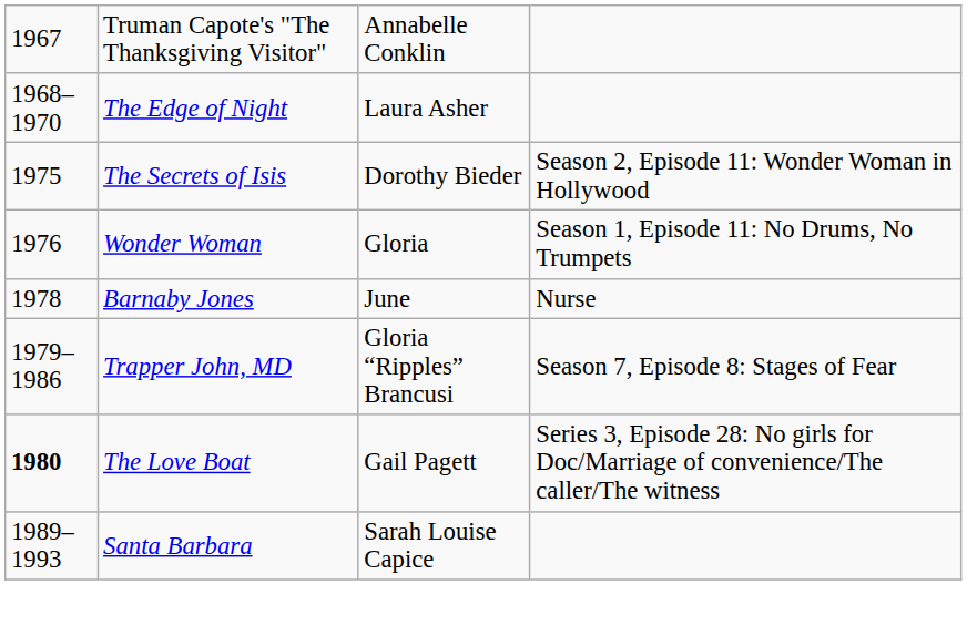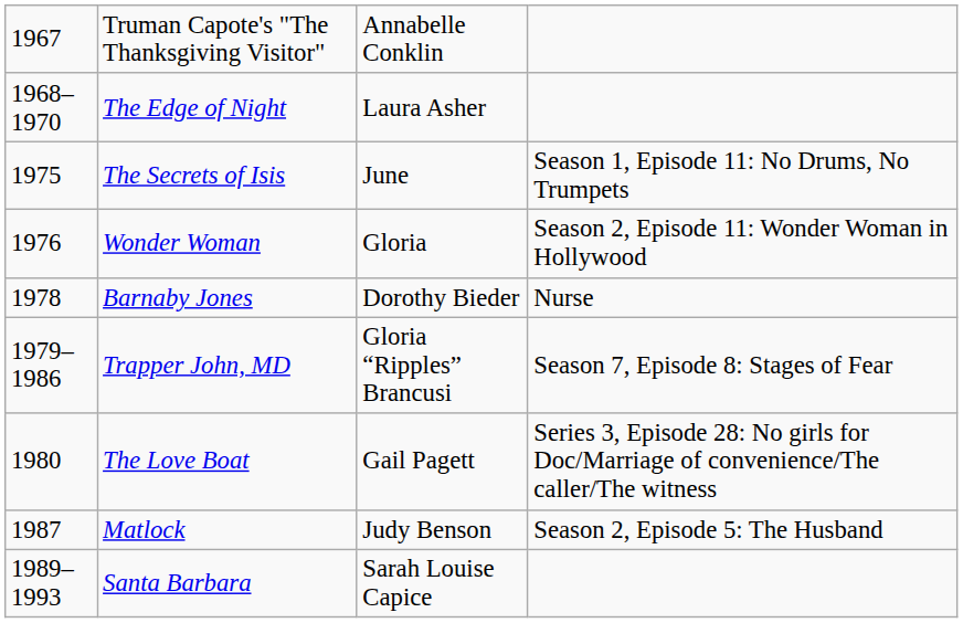The Secrets of Isis | column 3: Dorothy Bieder -> June
The Secrets of Isis | column 4: Season 2, Episode 11: Wonder Woman in Hollywood -> Season 1, Episode 11: No Drums, No Trumpets
Wonder Woman | column 4: Season 1, Episode 11: No Drums, No Trumpets -> Season 2, Episode 11: Wonder Woman in Hollywood
Barnaby Jones | column 3: June -> Dorothy Bieder
The Love Boat | column 1: bold -> normal
+ row: 1987 | Matlock | Judy Benson | Season 2, Episode 5: The Husband
